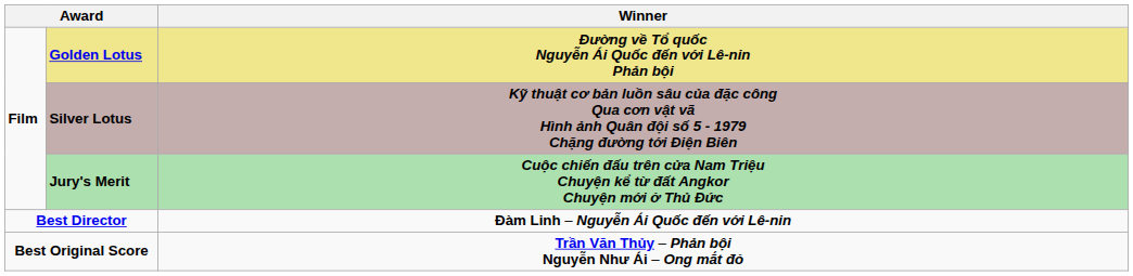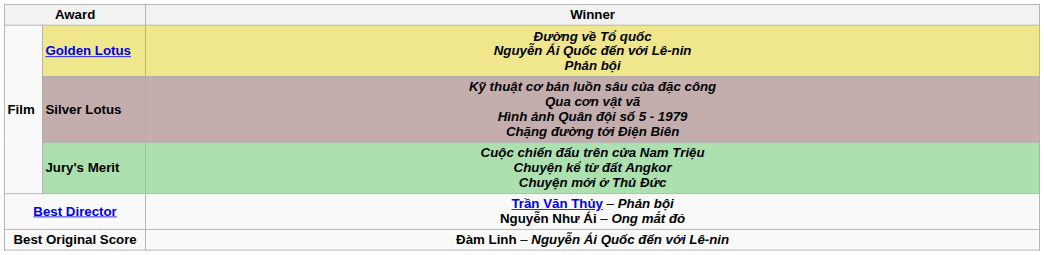Best Director | Winner: Đàm Linh – Nguyễn Ái Quốc đến với Lê-nin -> Trần Văn Thủy – Phản bội Nguyễn Như Ái – Ong mắt đỏ
Best Original Score | Winner: Trần Văn Thủy – Phản bội Nguyễn Như Ái – Ong mắt đỏ -> Đàm Linh – Nguyễn Ái Quốc đến với Lê-nin
